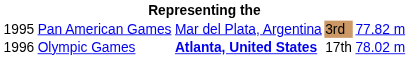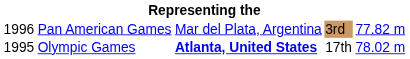Pan American Games | column 1: 1995 -> 1996
Olympic Games | column 1: 1996 -> 1995
